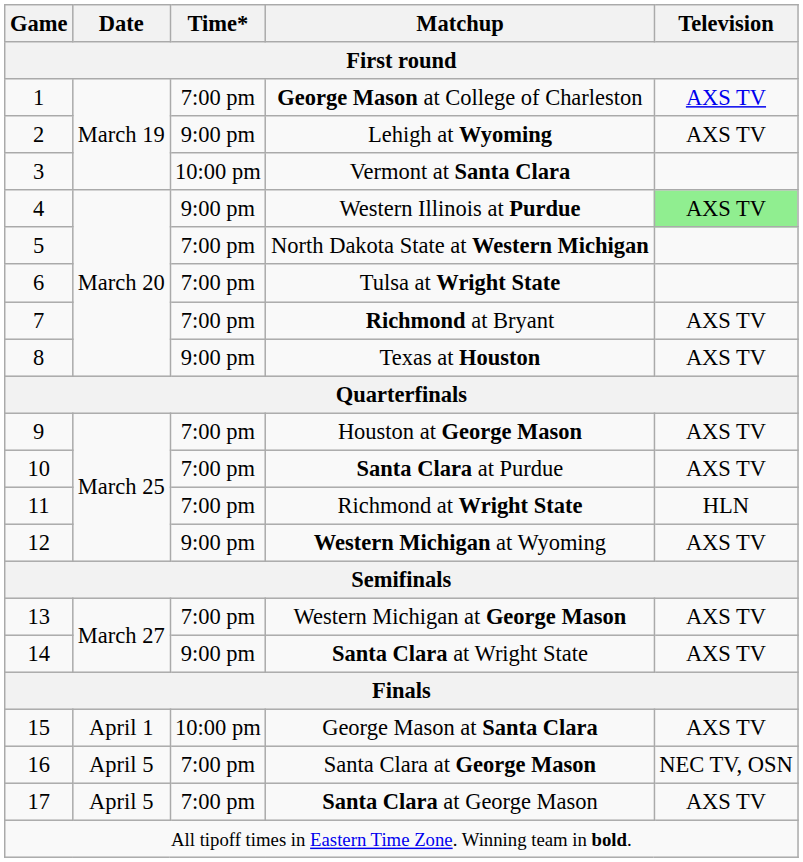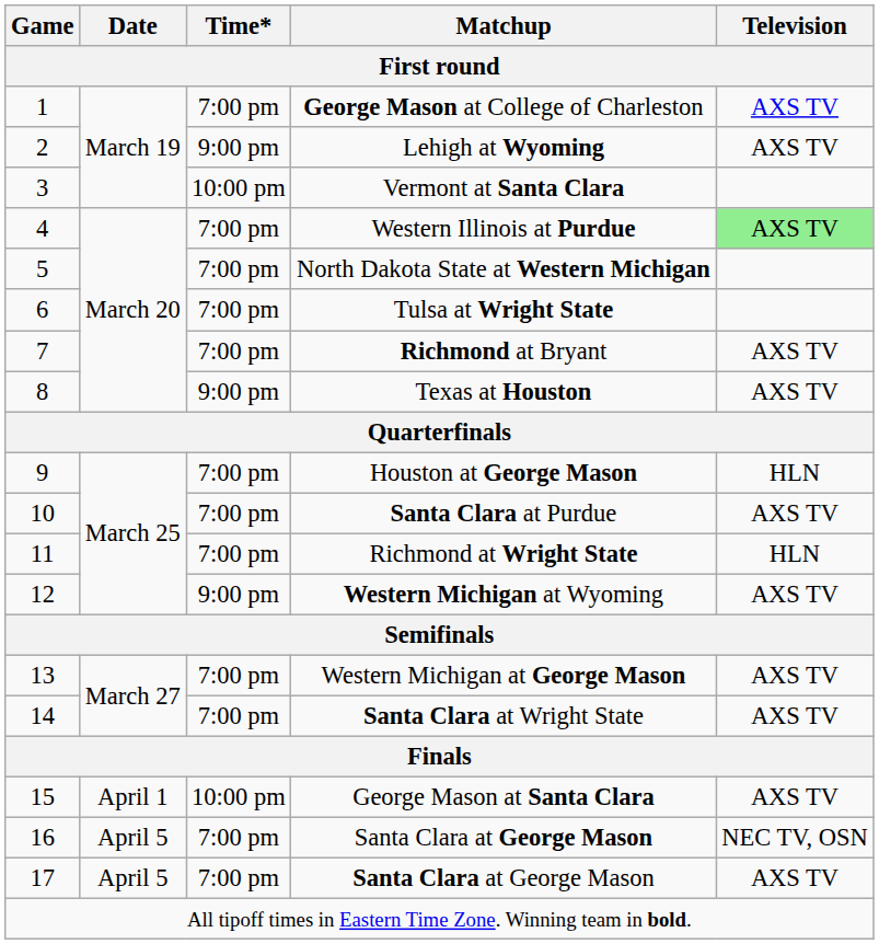Western Illinois at Purdue | Time*: 9:00 pm -> 7:00 pm
Houston at George Mason | Television: AXS TV -> HLN
Santa Clara at Wright State | Time*: 9:00 pm -> 7:00 pm
